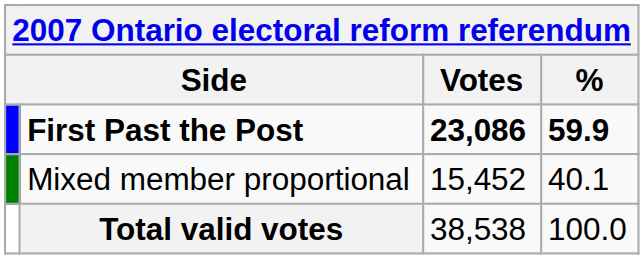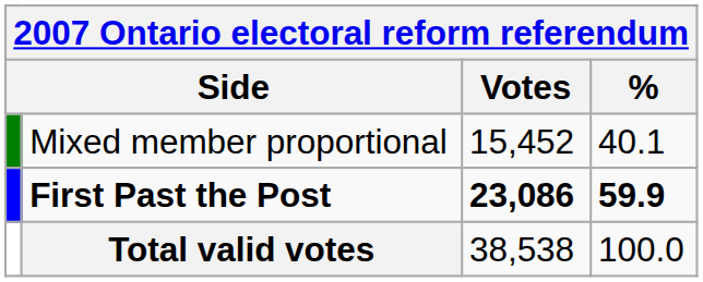rows swapped: First Past the Post <-> Mixed member proportional
